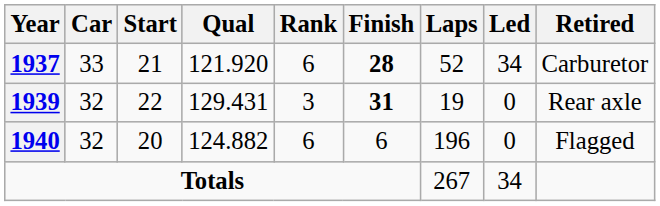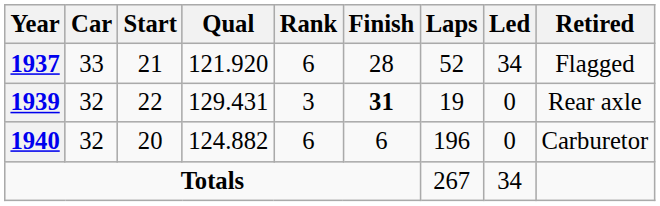1937 | Finish: bold -> normal
1937 | Retired: Carburetor -> Flagged
1940 | Retired: Flagged -> Carburetor
